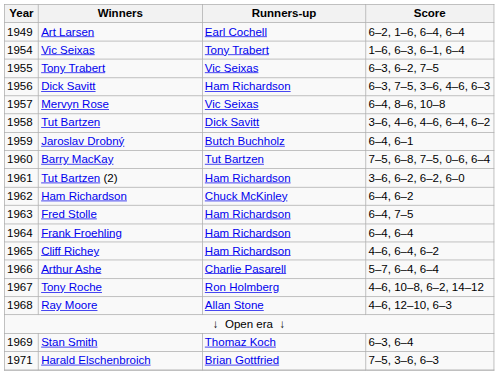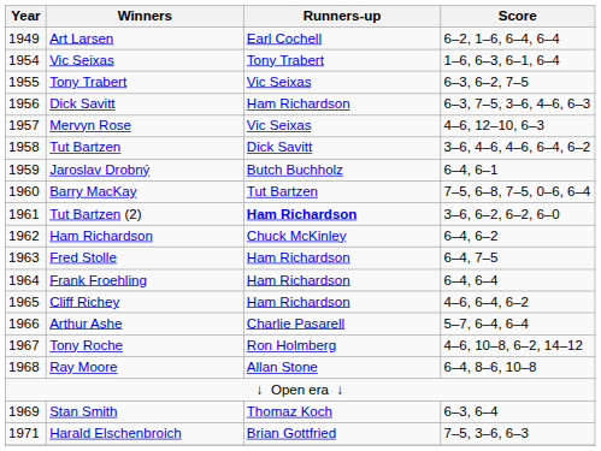Mervyn Rose | Score: 6–4, 8–6, 10–8 -> 4–6, 12–10, 6–3
Tut Bartzen (2) | Runners-up: normal -> bold
Ray Moore | Score: 4–6, 12–10, 6–3 -> 6–4, 8–6, 10–8
